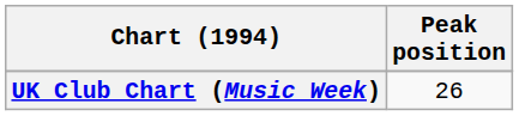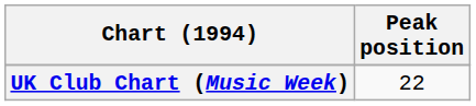UK Club Chart (Music Week) | Peak position: 26 -> 22
